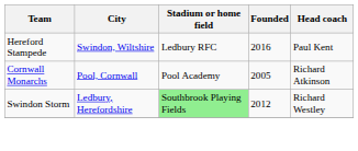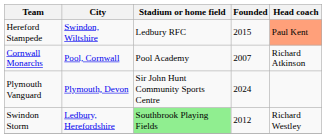Hereford Stampede | Founded: 2016 -> 2015
Hereford Stampede | Head coach: no background -> lightsalmon background
Cornwall Monarchs | Founded: 2005 -> 2007
+ row: Plymouth Vanguard | Plymouth, Devon | Sir John Hunt Community Sports Centre | 2024
